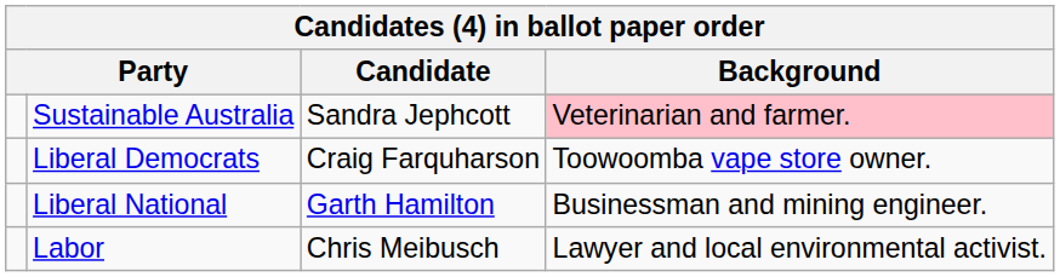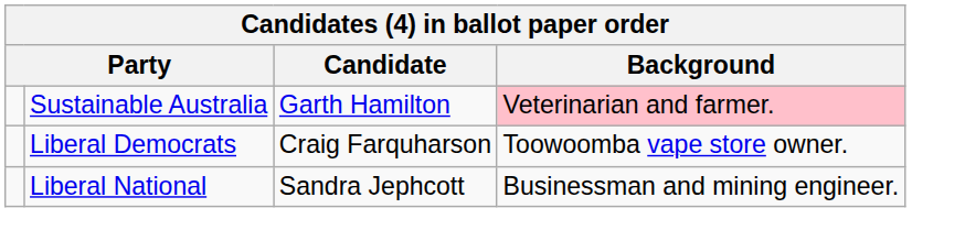Sustainable Australia | Candidate: Sandra Jephcott -> Garth Hamilton
Liberal National | Candidate: Garth Hamilton -> Sandra Jephcott
- row: Labor | Chris Meibusch | Lawyer and local environmental activist.
